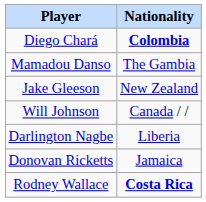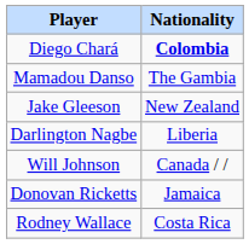rows swapped: Will Johnson <-> Darlington Nagbe
Rodney Wallace | Nationality: bold -> normal
